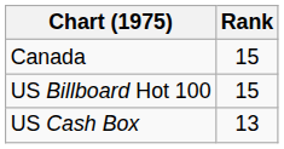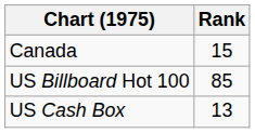US Billboard Hot 100 | Rank: 15 -> 85
